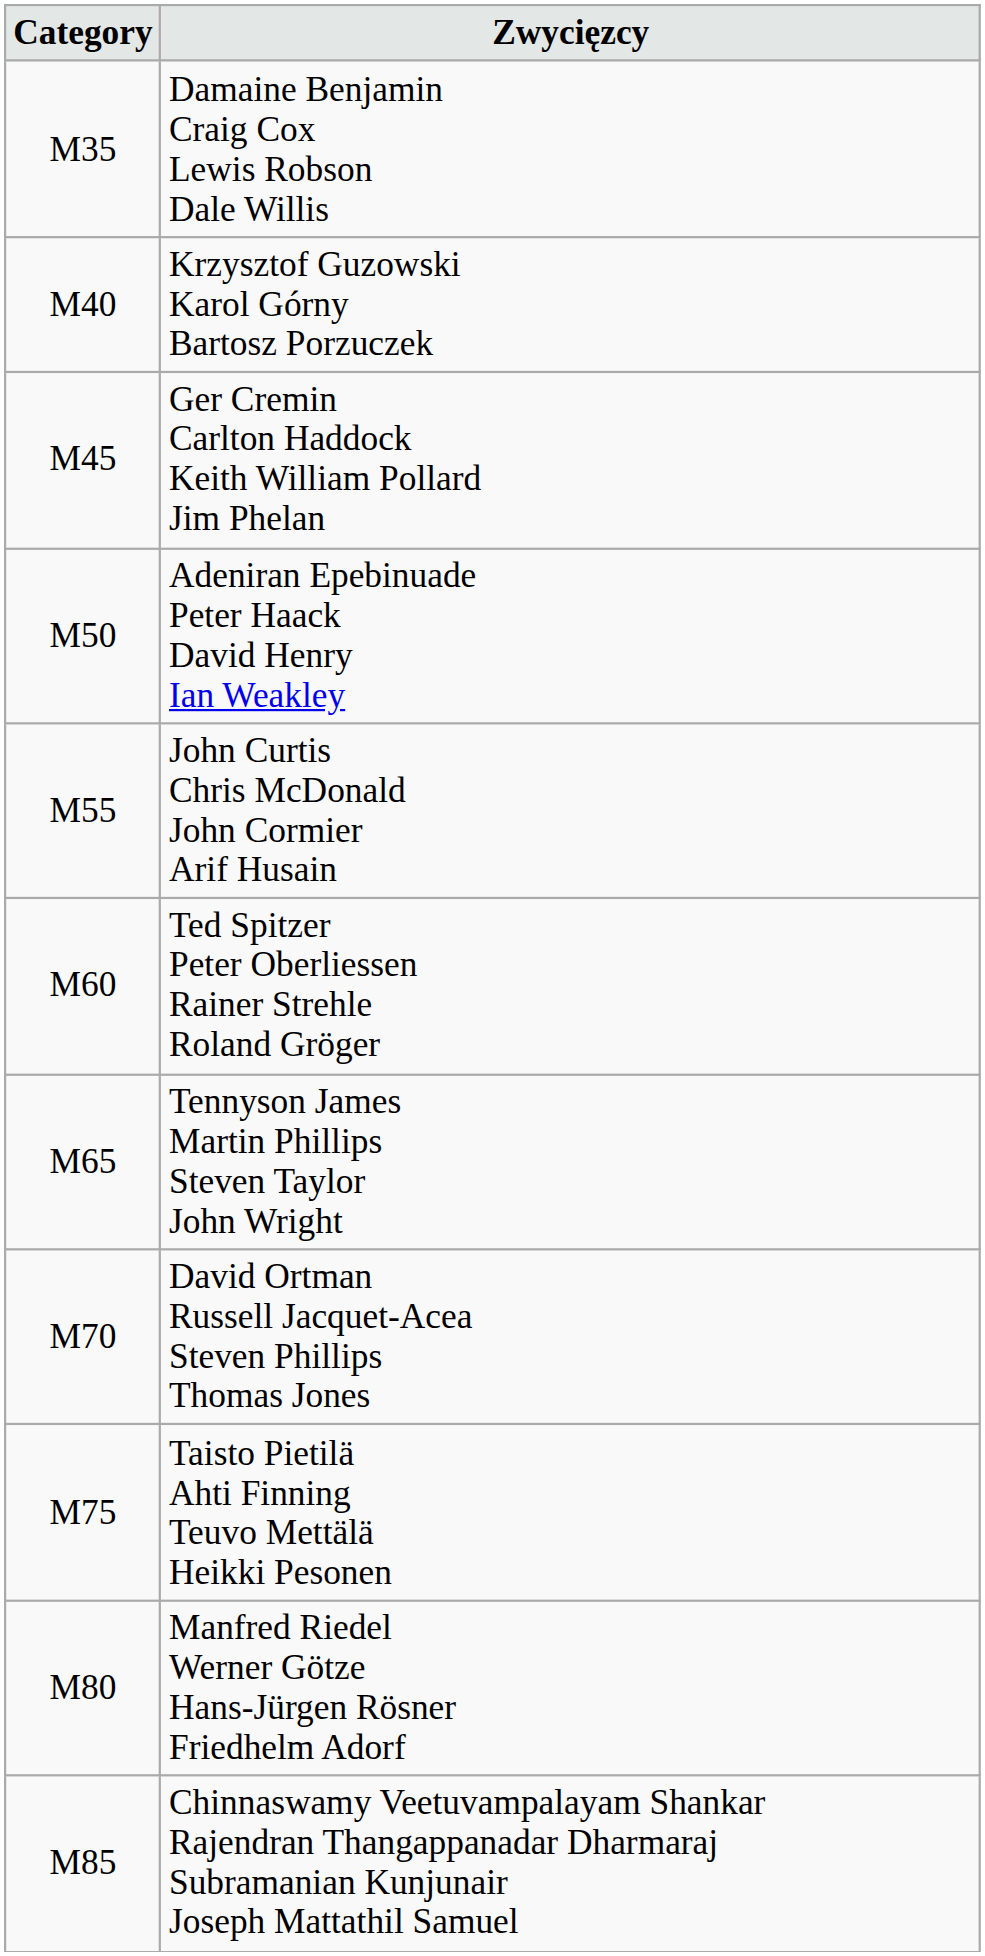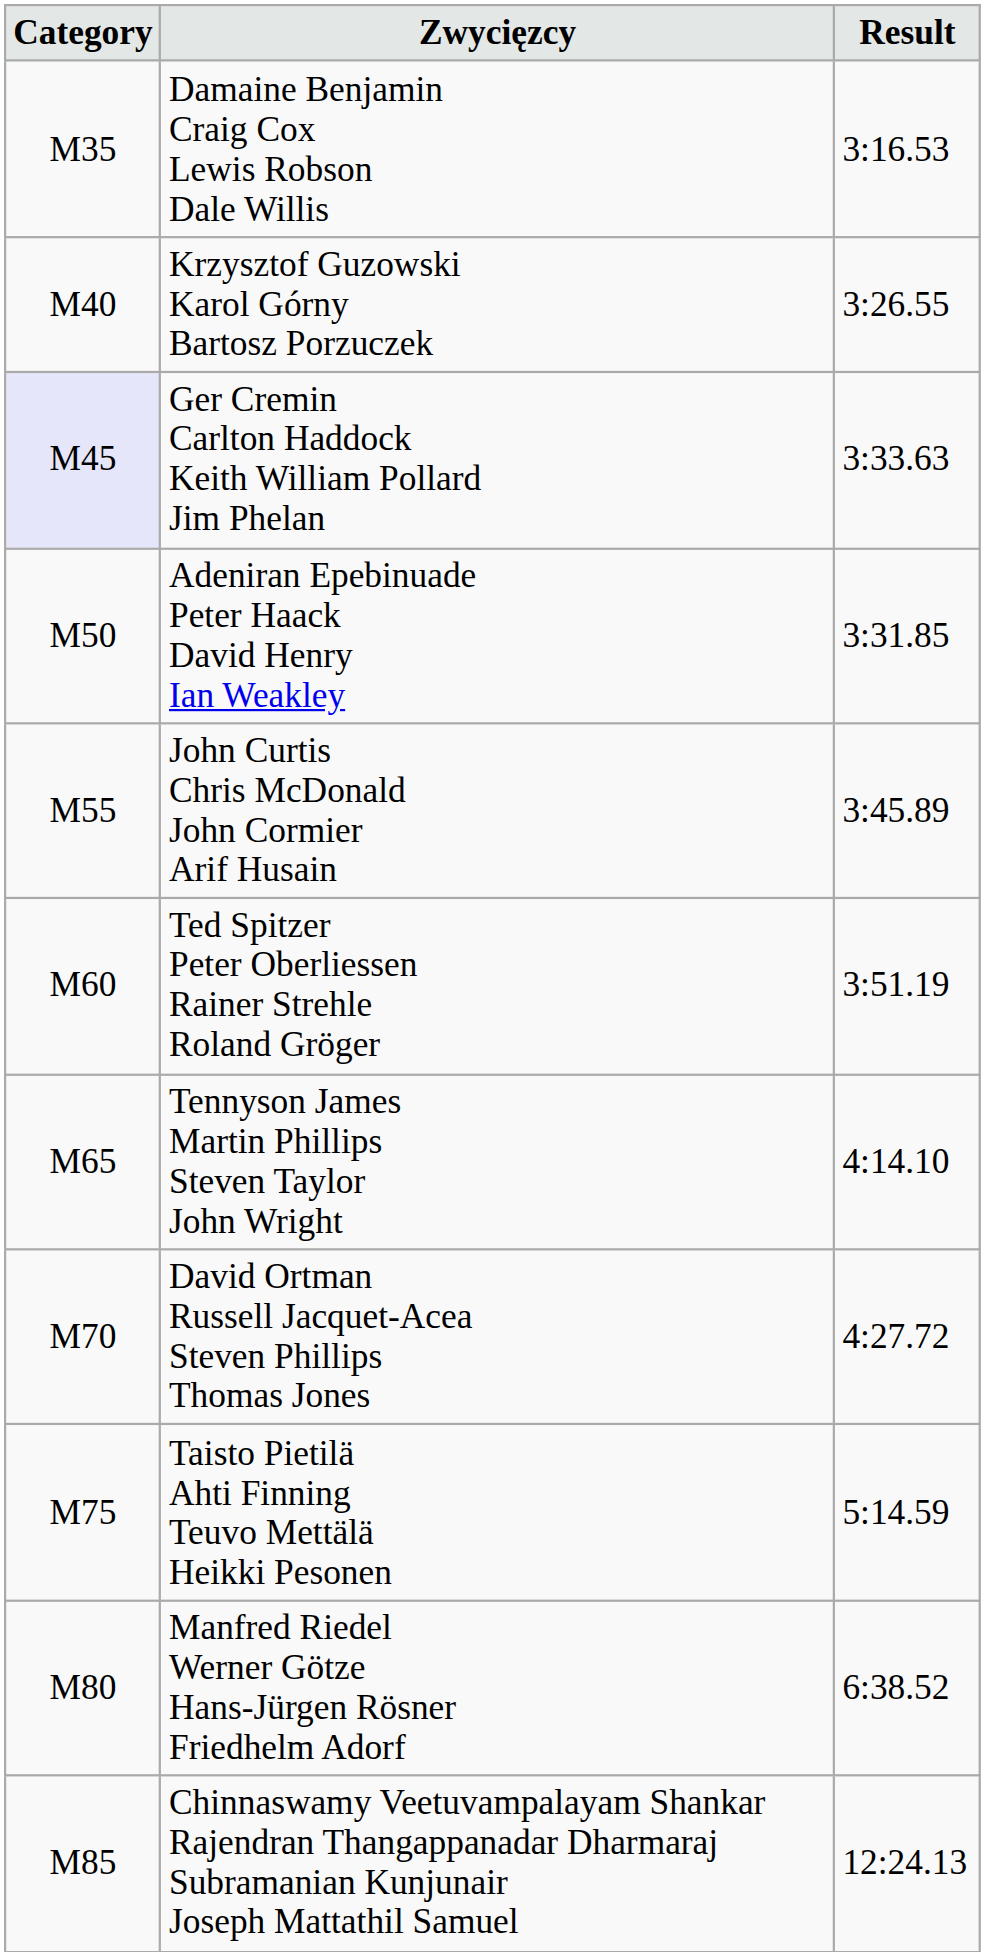+ column: Result | 3:16.53 | 3:26.55 | 3:33.63 | 3:31.85 | 3:45.89 | 3:51.19 | 4:14.10 | 4:27.72 | 5:14.59 | 6:38.52 | 12:24.13
Ger Cremin Carlton Haddock Keith William Pollard Jim Phelan | Category: no background -> lavender background
